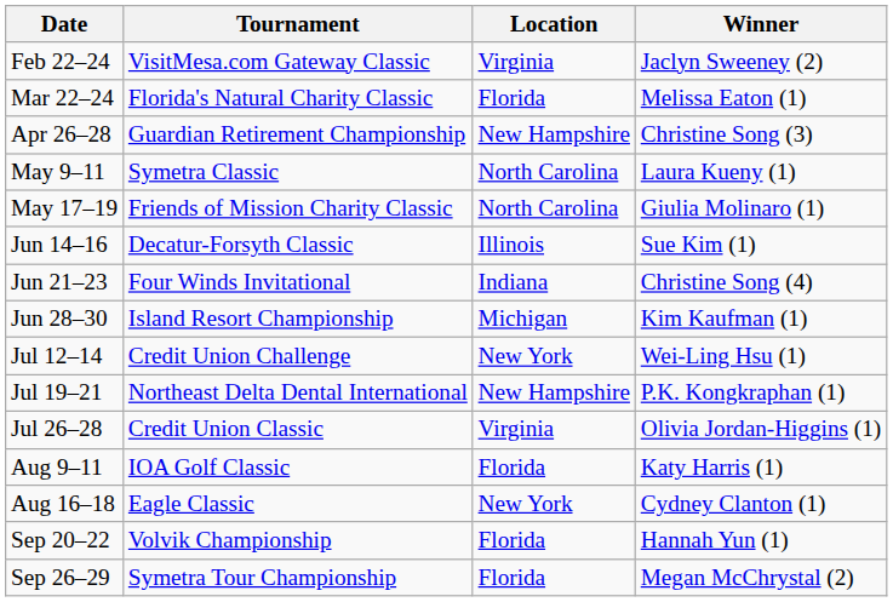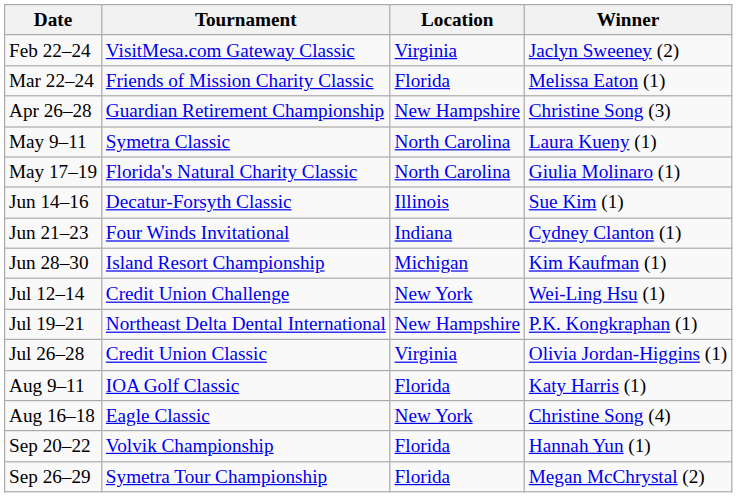Mar 22–24 | Tournament: Florida's Natural Charity Classic -> Friends of Mission Charity Classic
May 17–19 | Tournament: Friends of Mission Charity Classic -> Florida's Natural Charity Classic
Jun 21–23 | Winner: Christine Song (4) -> Cydney Clanton (1)
Aug 16–18 | Winner: Cydney Clanton (1) -> Christine Song (4)
